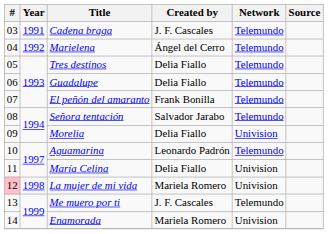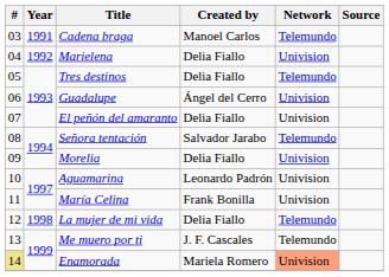Cadena braga | Created by: J. F. Cascales -> Manoel Carlos
Marielena | Created by: Ángel del Cerro -> Delia Fiallo
Marielena | Network: Telemundo -> Univision
Guadalupe | Created by: Delia Fiallo -> Ángel del Cerro
Guadalupe | Network: Telemundo -> Univision
El peñón del amaranto | Created by: Frank Bonilla -> Delia Fiallo
El peñón del amaranto | Network: Telemundo -> Univision
Aguamarina | Network: Telemundo -> Univision
María Celina | Created by: Delia Fiallo -> Frank Bonilla
La mujer de mi vida | #: pink background -> no background
La mujer de mi vida | Created by: Mariela Romero -> Delia Fiallo
La mujer de mi vida | Network: Univision -> Telemundo
Enamorada | #: no background -> khaki background
Enamorada | Network: no background -> lightsalmon background
